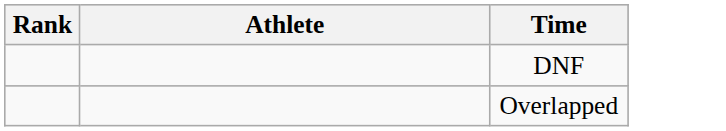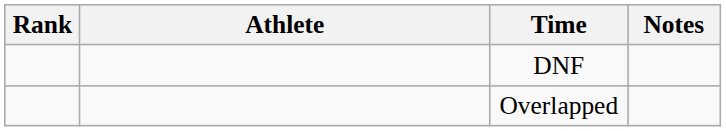+ column: Notes
